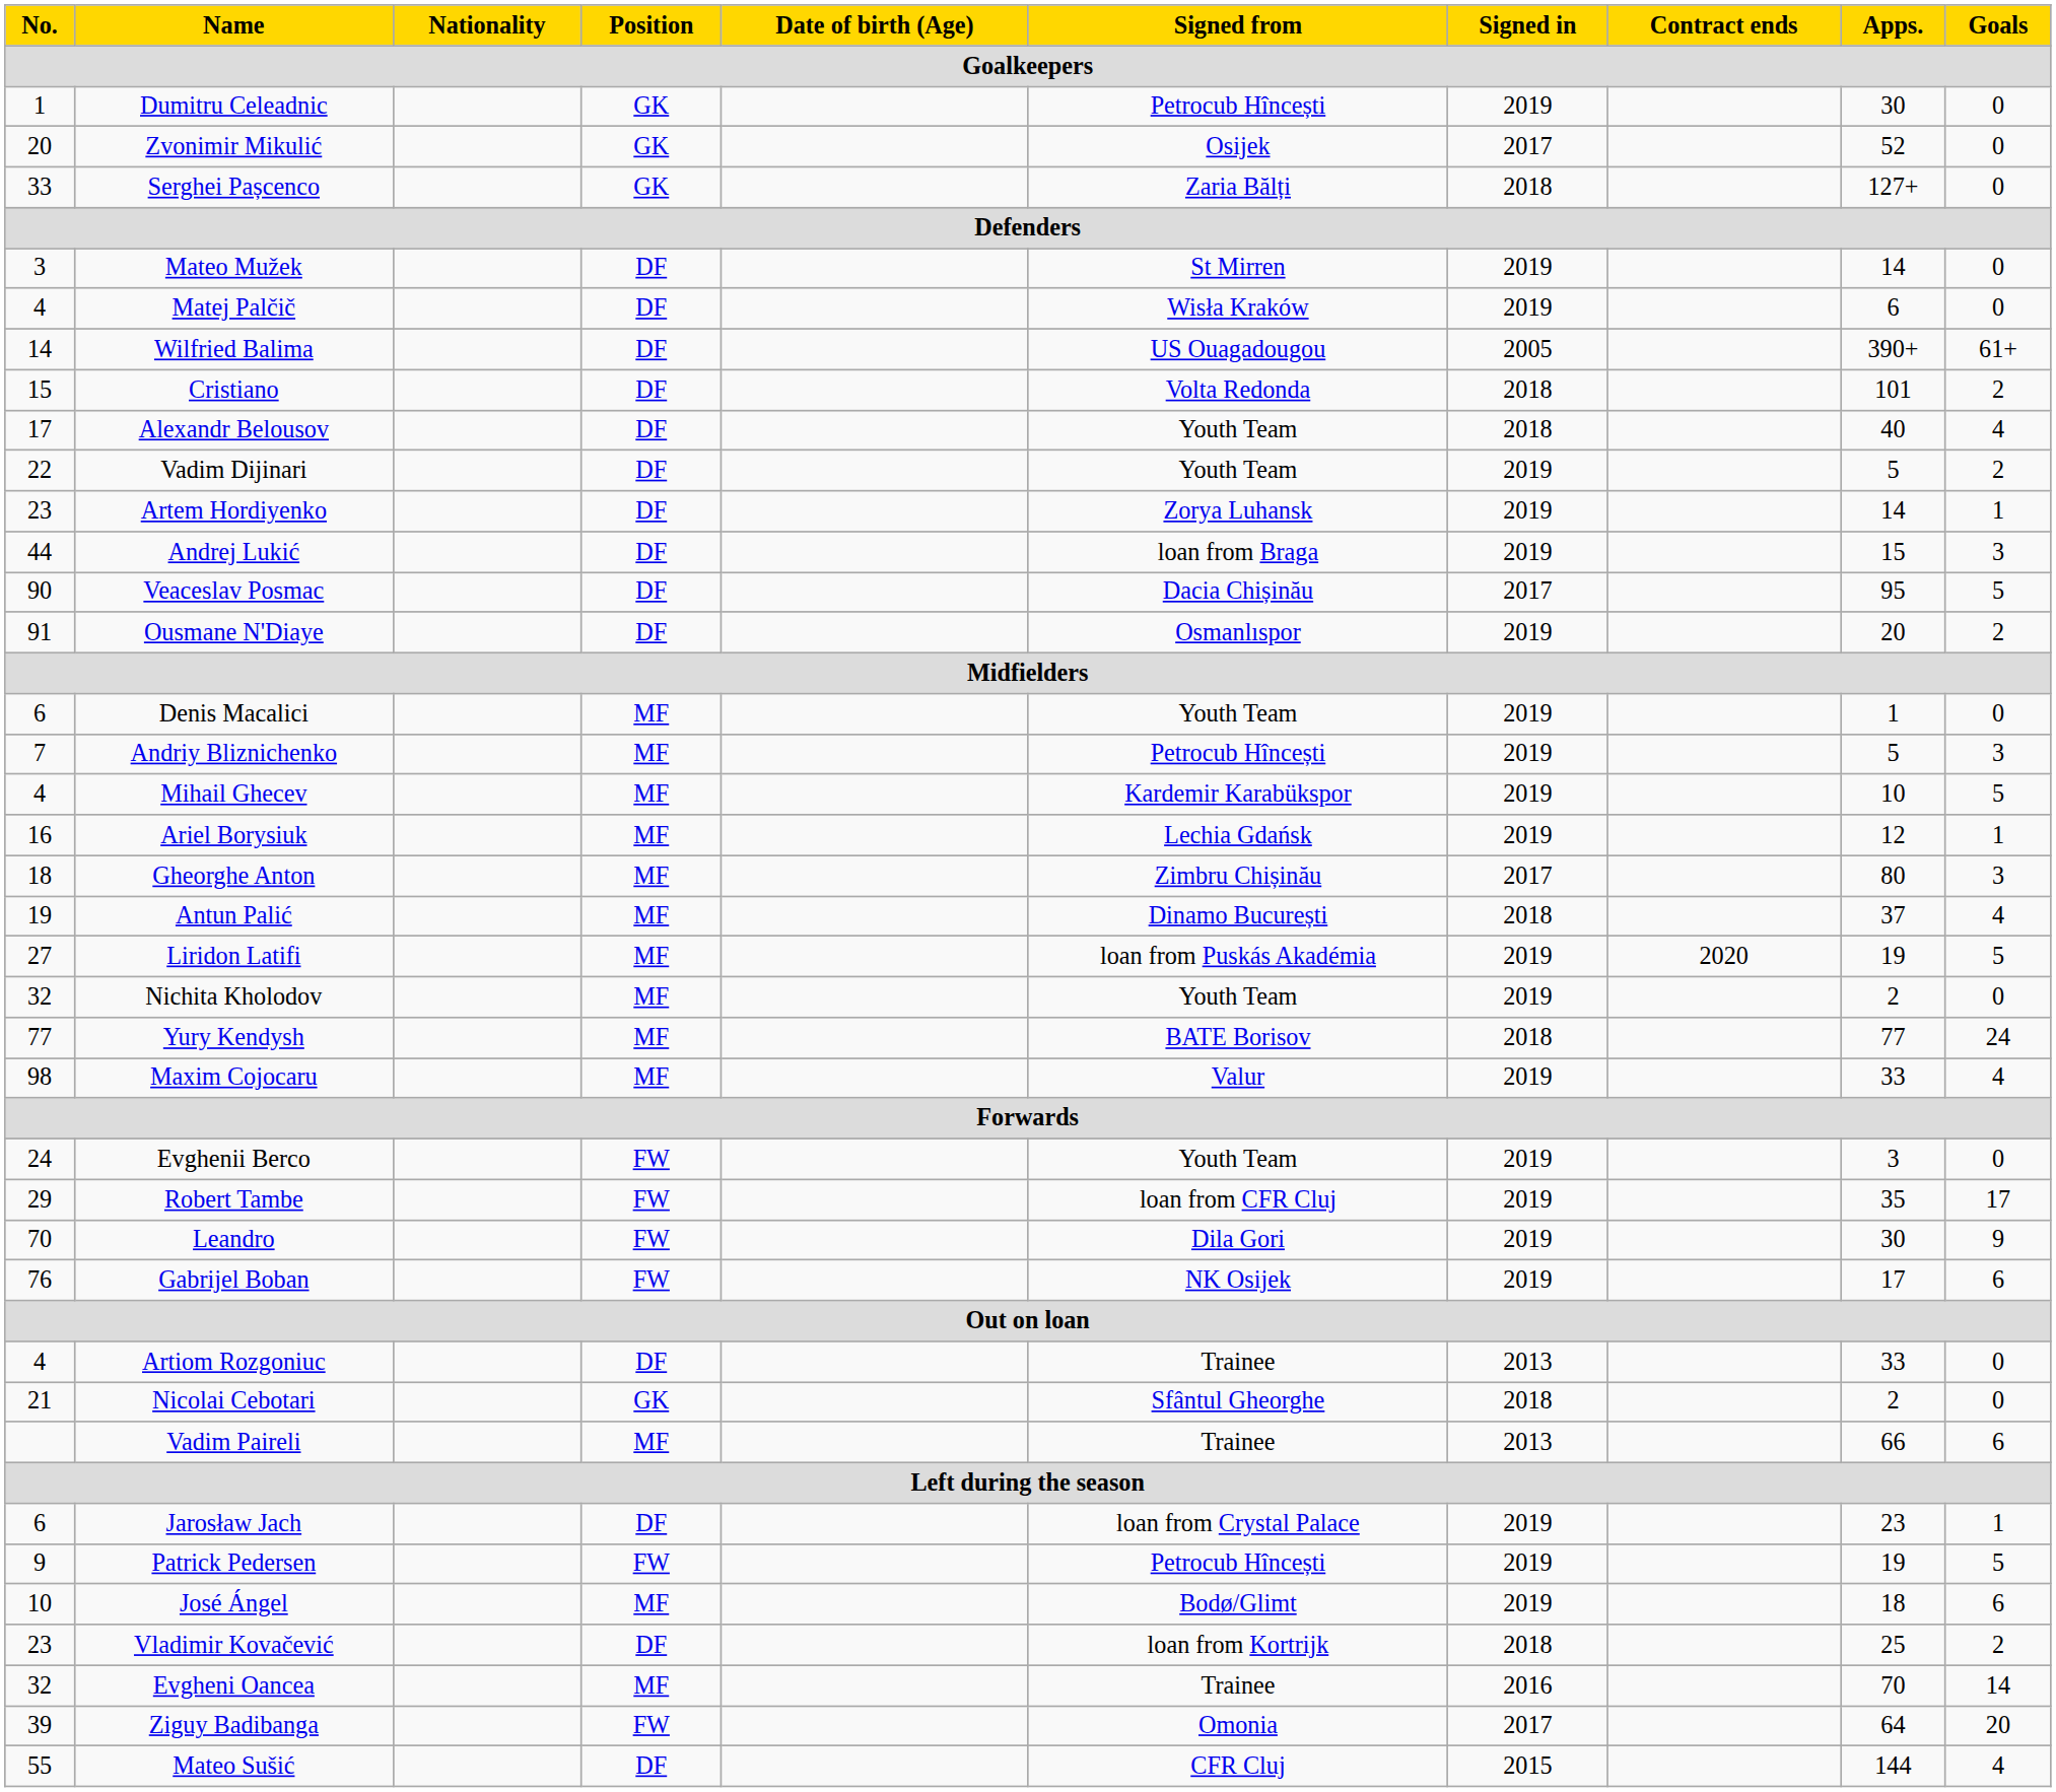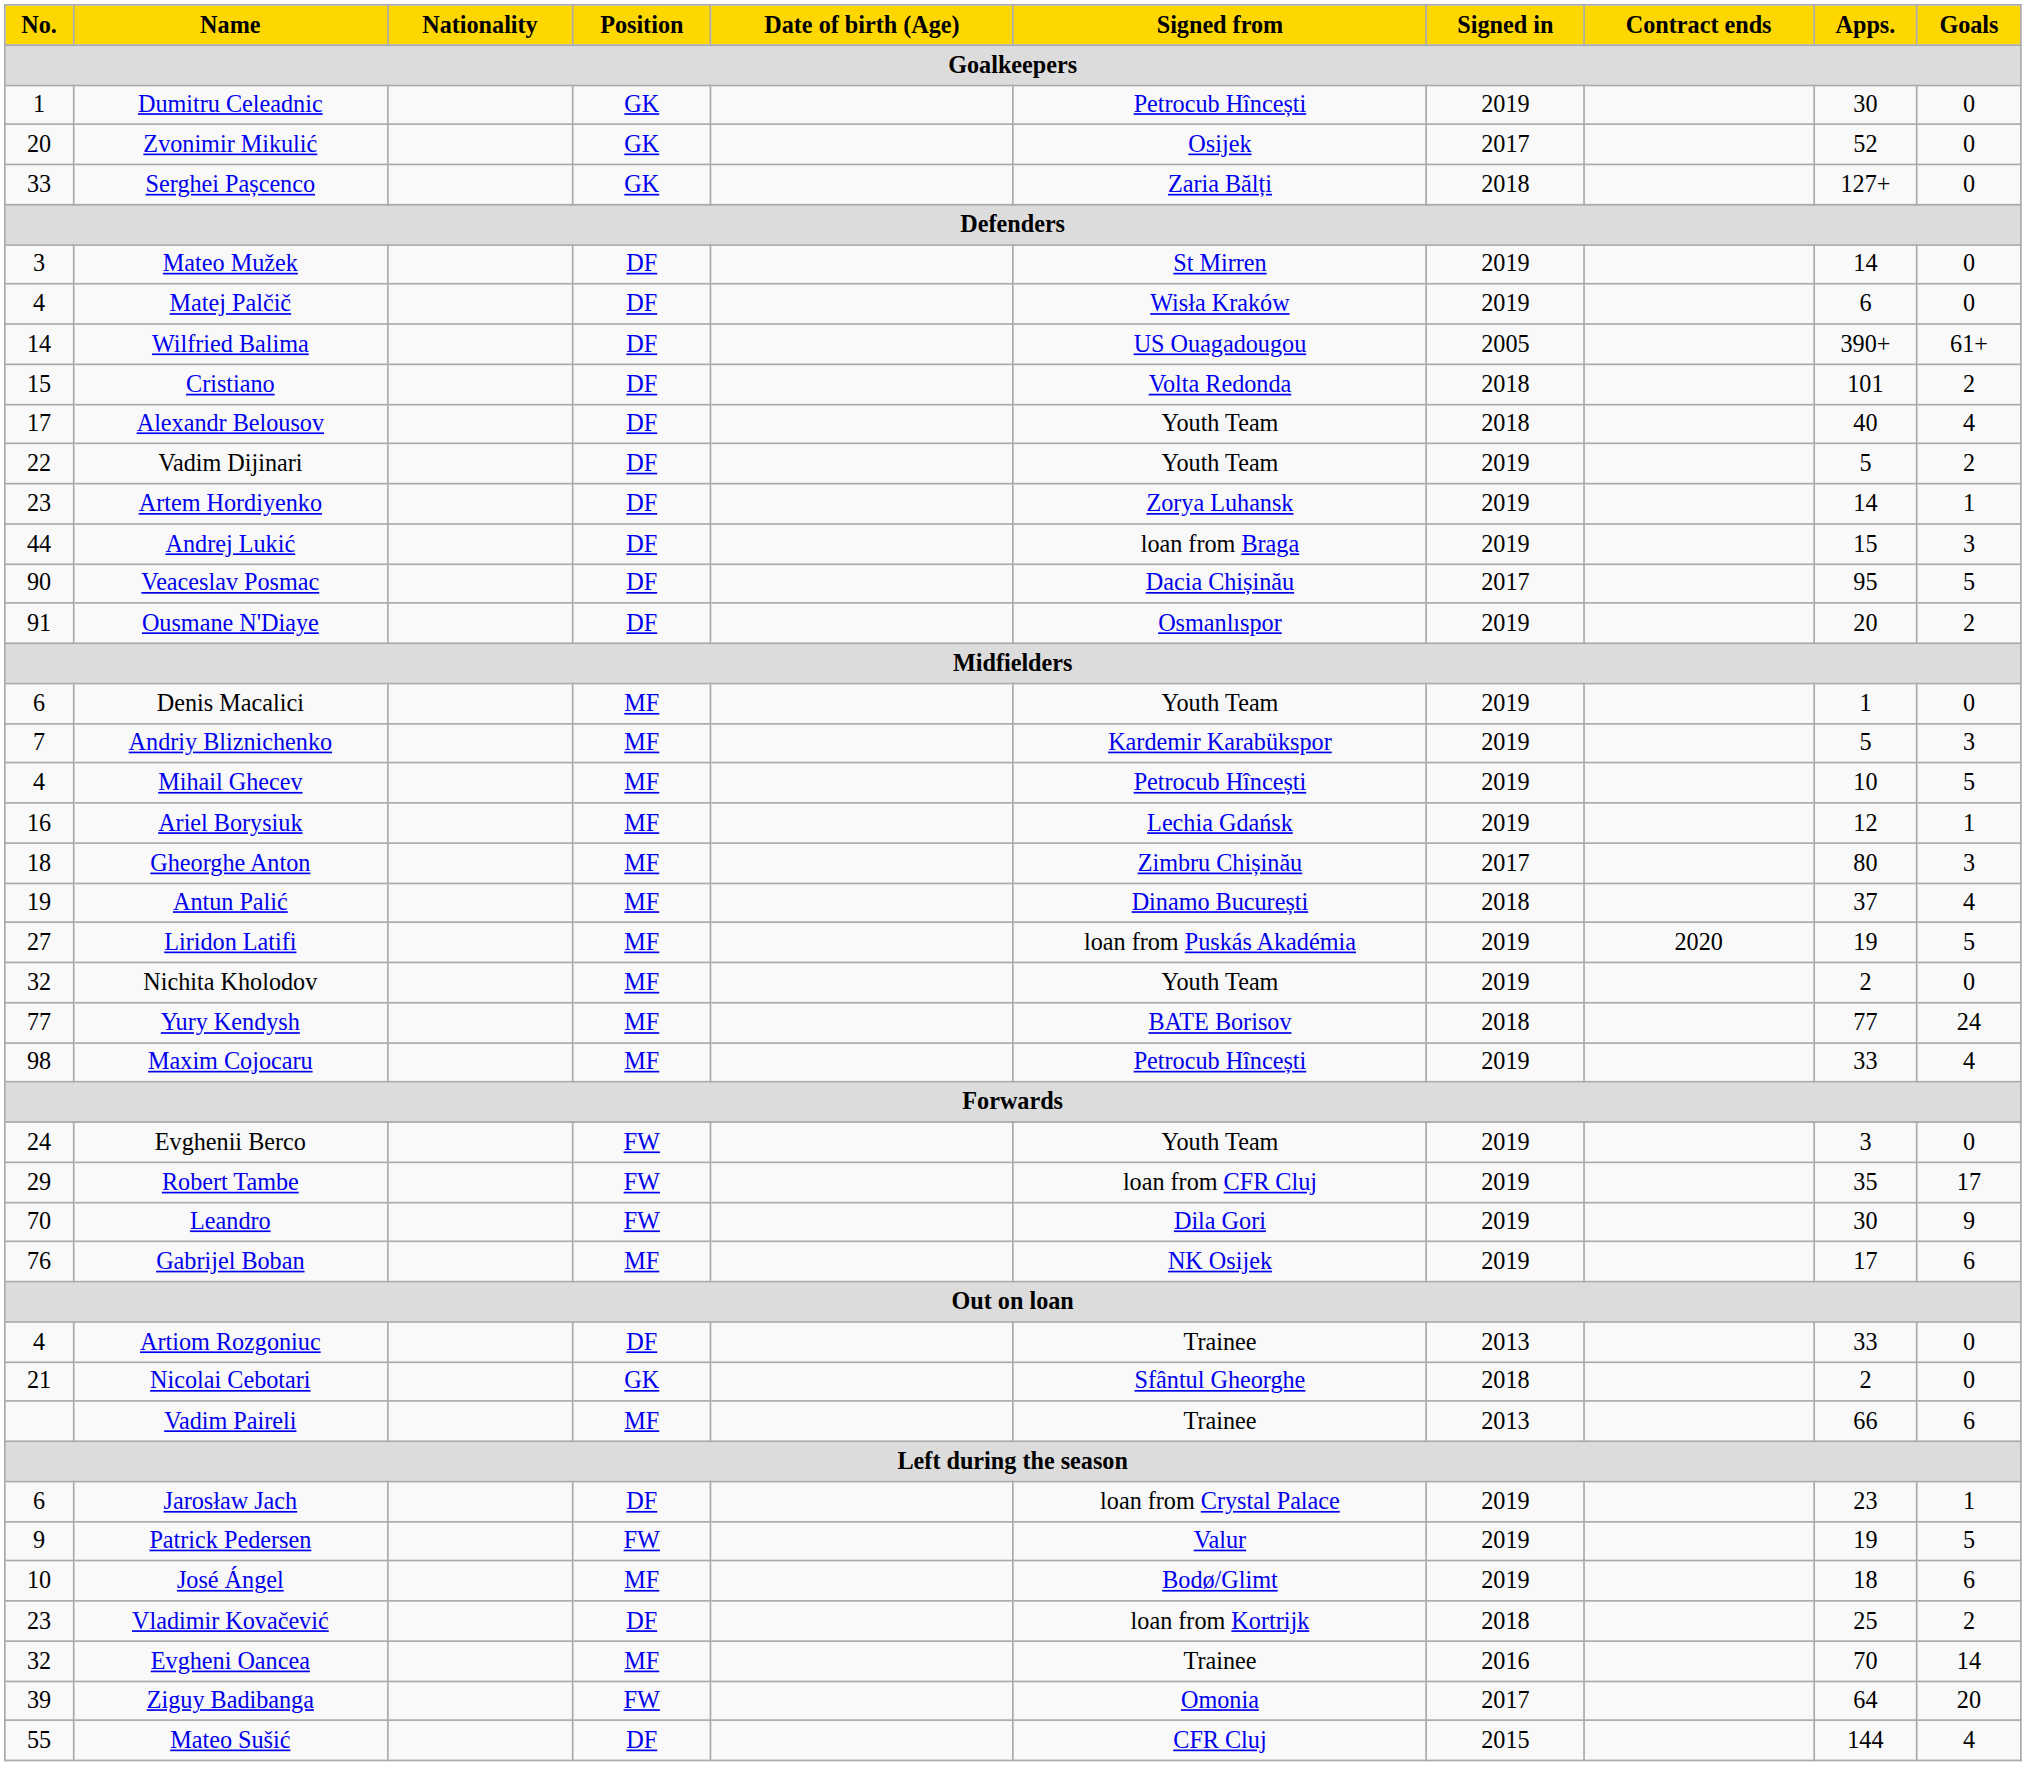Andriy Bliznichenko | Signed from: Petrocub Hîncești -> Kardemir Karabükspor
Mihail Ghecev | Signed from: Kardemir Karabükspor -> Petrocub Hîncești
Maxim Cojocaru | Signed from: Valur -> Petrocub Hîncești
Gabrijel Boban | Position: FW -> MF
Patrick Pedersen | Signed from: Petrocub Hîncești -> Valur
